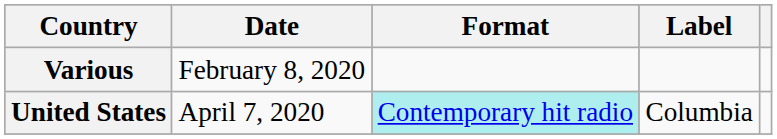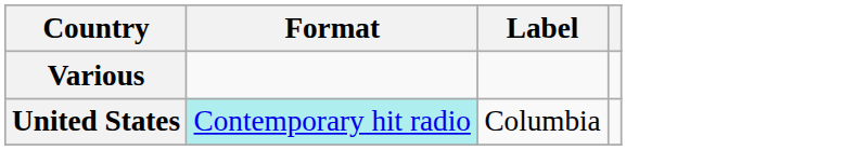- column: Date | February 8, 2020 | April 7, 2020
